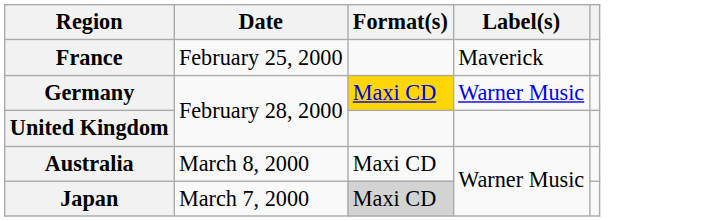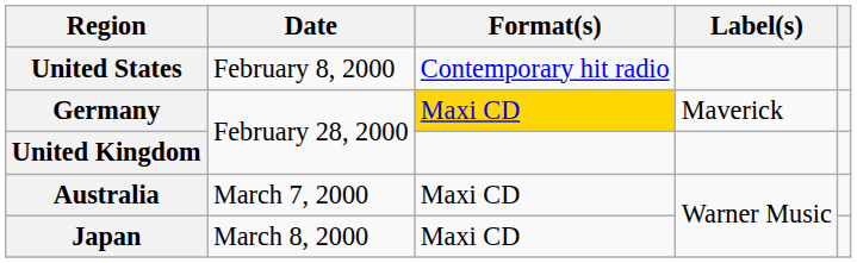+ row: United States | February 8, 2000 | Contemporary hit radio
- row: France | February 25, 2000 | Maverick
Germany | Label(s): Warner Music -> Maverick
Australia | Date: March 8, 2000 -> March 7, 2000
Japan | Date: March 7, 2000 -> March 8, 2000
Japan | Format(s): lightgrey background -> no background
